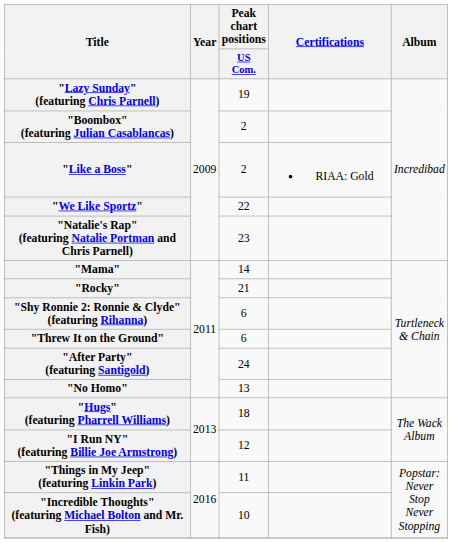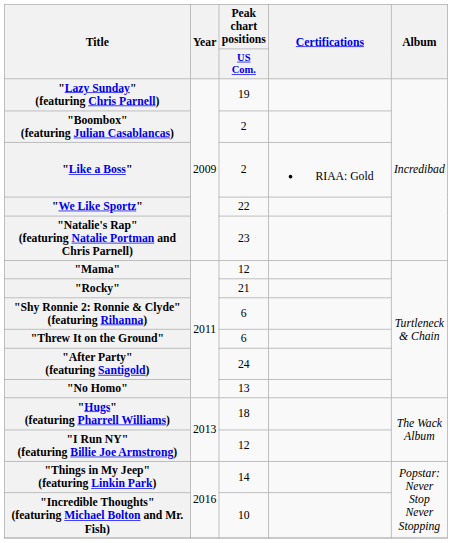"Mama" | Peak chart positions / US Com.: 14 -> 12
"Things in My Jeep" (featuring Linkin Park) | Peak chart positions / US Com.: 11 -> 14
